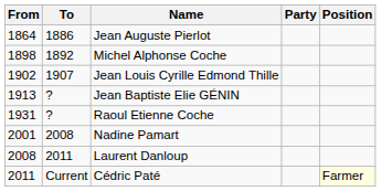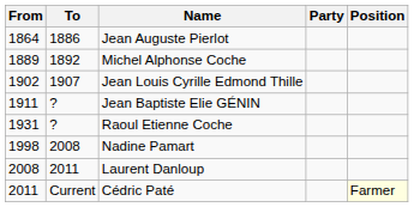Michel Alphonse Coche | From: 1898 -> 1889
Jean Baptiste Elie GÉNIN | From: 1913 -> 1911
Nadine Pamart | From: 2001 -> 1998
